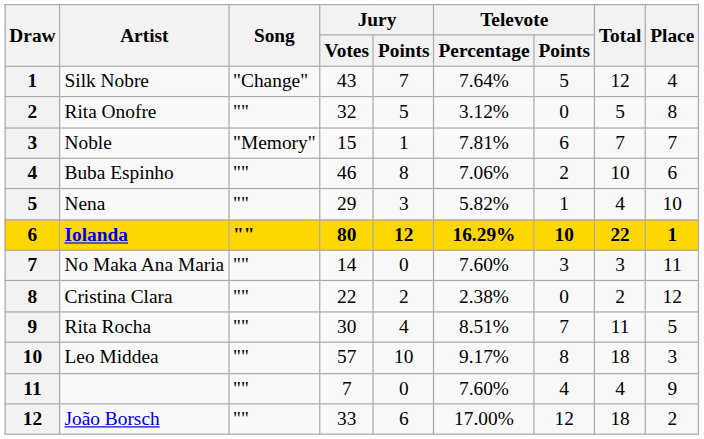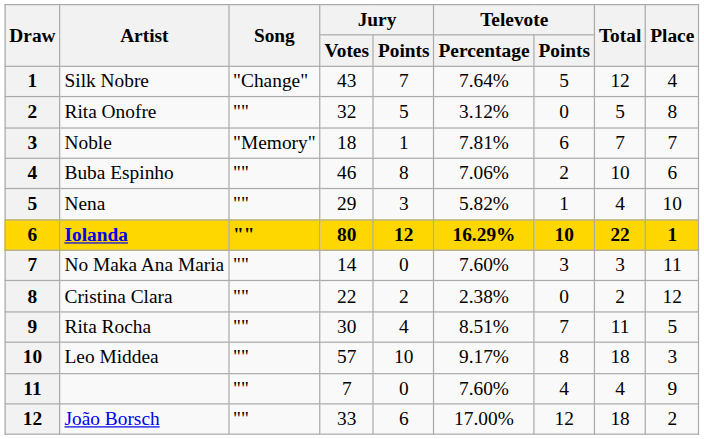Noble | Jury / Votes: 15 -> 18
